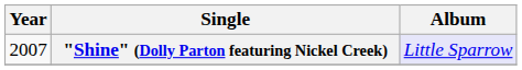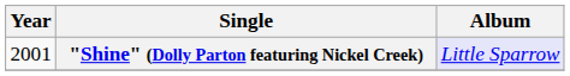"Shine" (Dolly Parton featuring Nickel Creek) | Year: 2007 -> 2001
